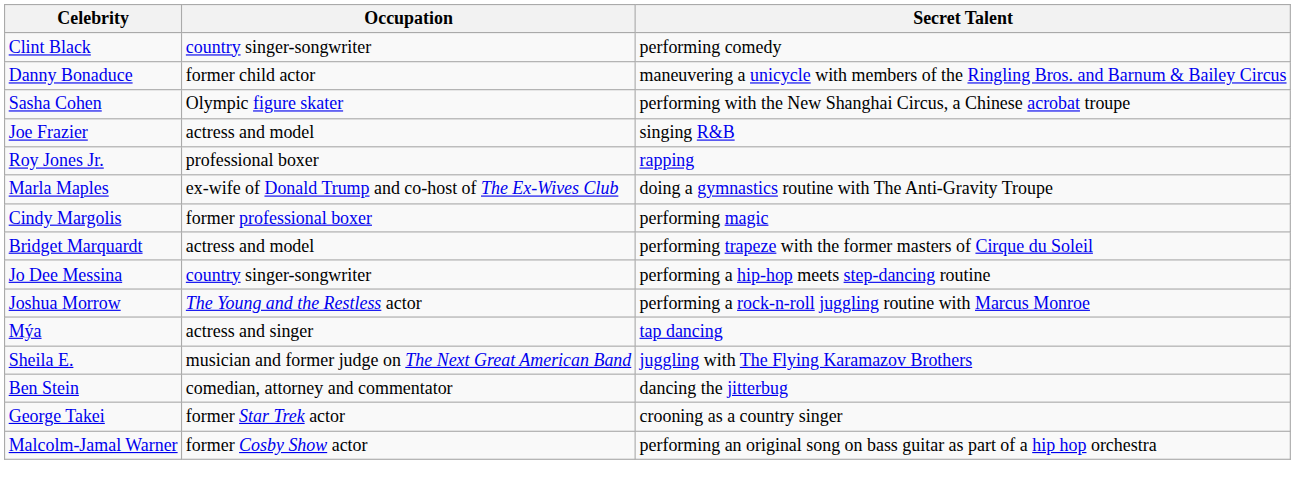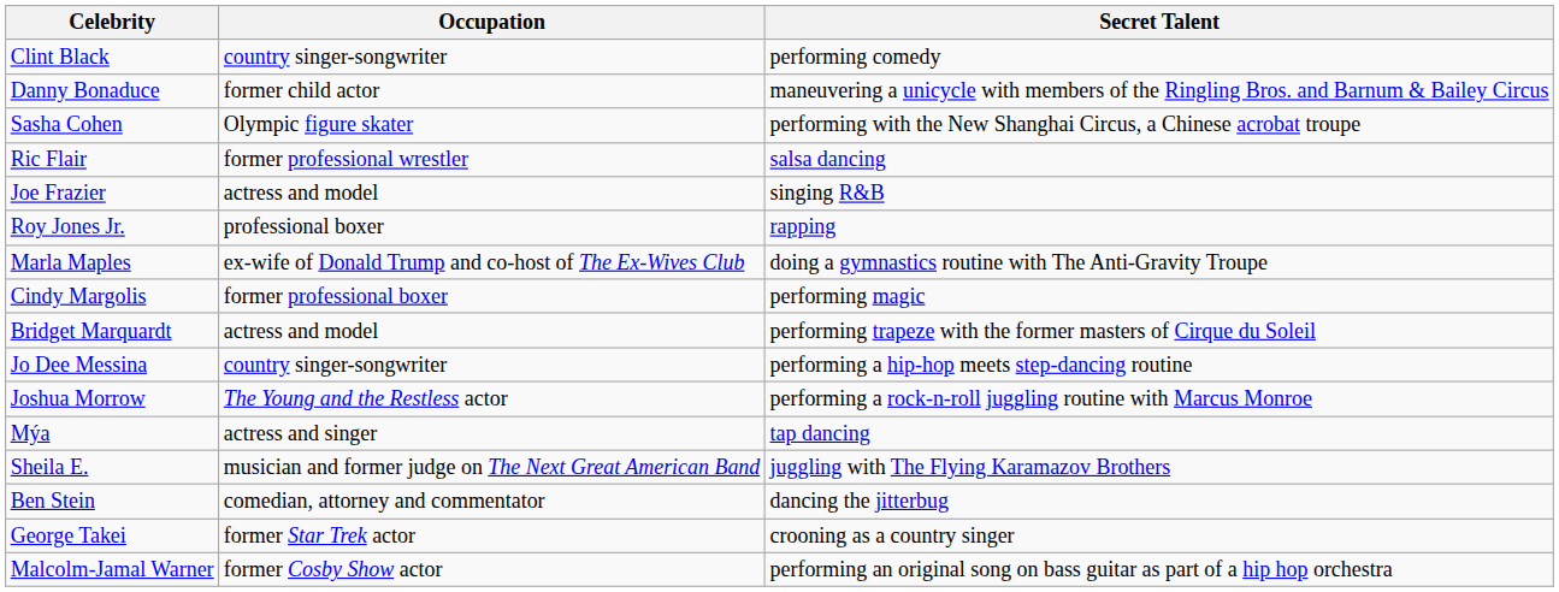+ row: Ric Flair | former professional wrestler | salsa dancing
